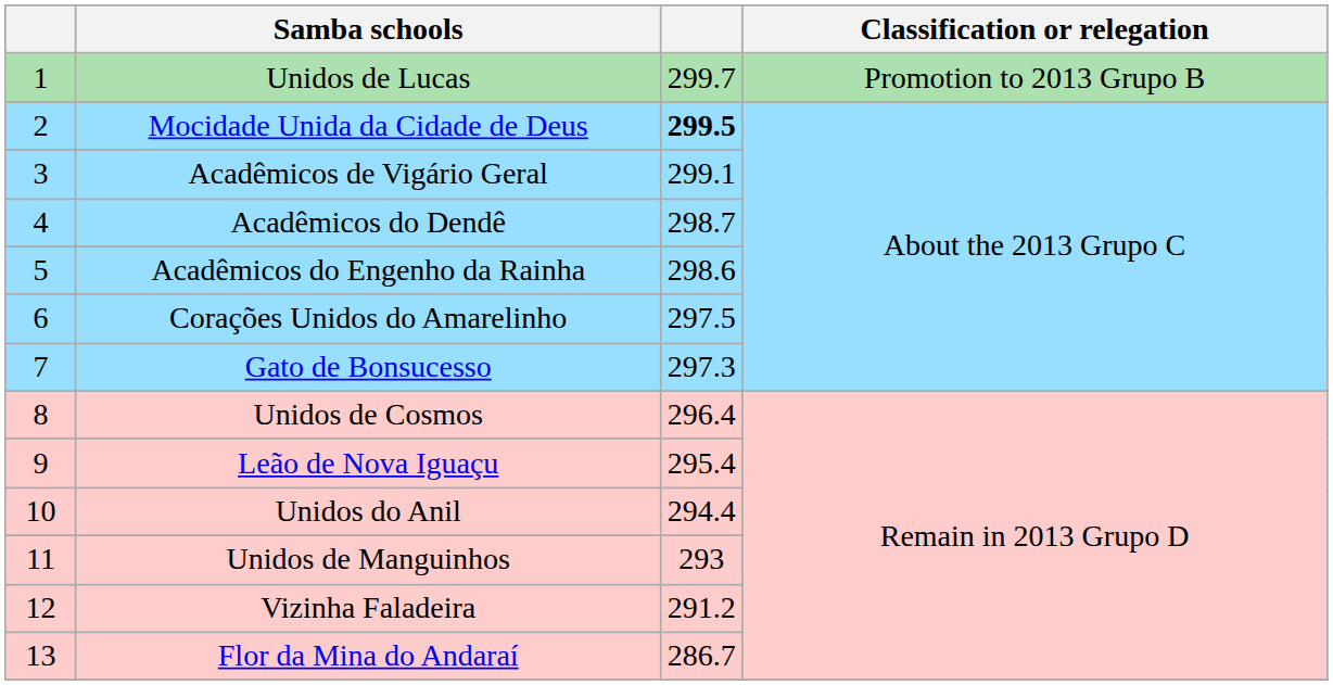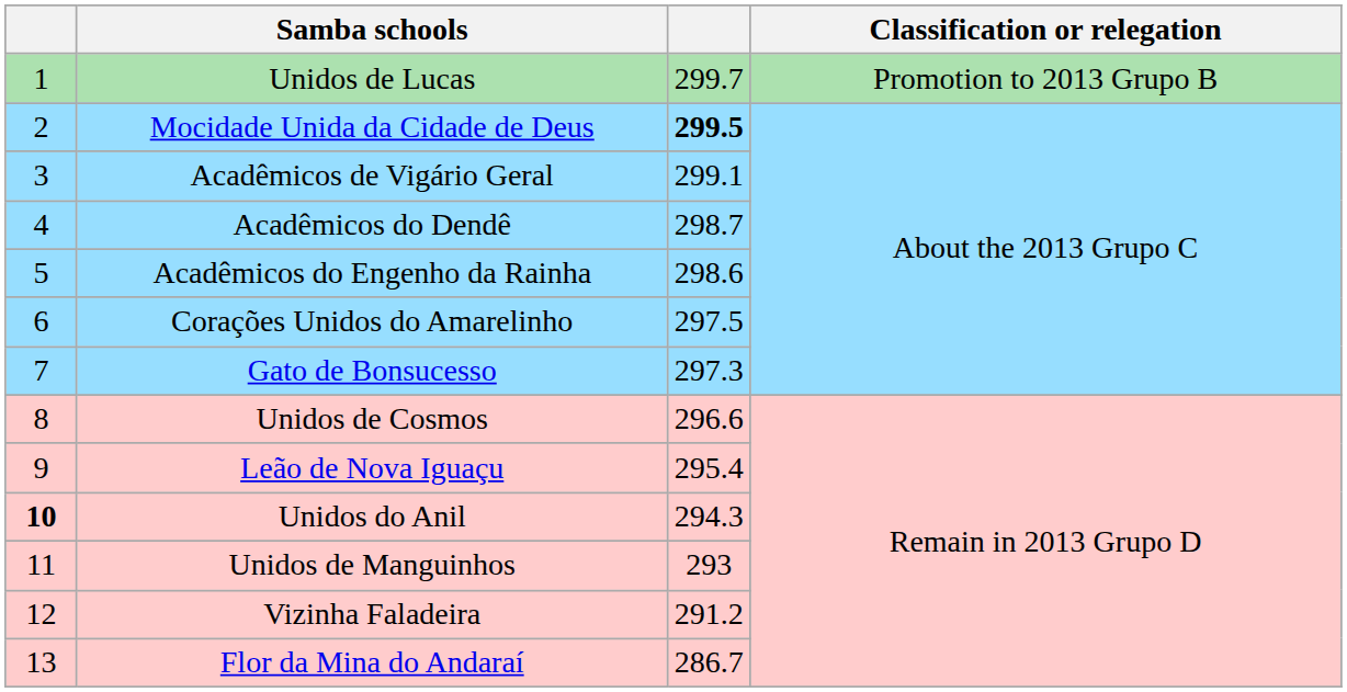Unidos de Cosmos | column 3: 296.4 -> 296.6
Unidos do Anil | column 1: normal -> bold
Unidos do Anil | column 3: 294.4 -> 294.3
